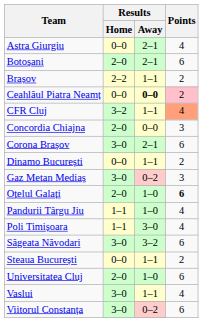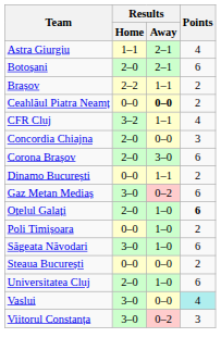Astra Giurgiu | Results / Home: 0–0 -> 1–1
Ceahlăul Piatra Neamț | Points: pink background -> no background
CFR Cluj | Points: lightsalmon background -> no background
Corona Brașov | Results / Home: 3–0 -> 2–0
Corona Brașov | Results / Away: 2–1 -> 3–0
Gaz Metan Mediaș | Points: 3 -> 6
- row: Pandurii Târgu Jiu | 1–1 | 1–0 | 4
Poli Timișoara | Results / Home: 1–1 -> 0–0
Poli Timișoara | Results / Away: 3–0 -> 1–0
Poli Timișoara | Points: 4 -> 2
Săgeata Năvodari | Results / Away: 3–2 -> 1–0
Steaua București | Results / Away: 1–1 -> 0–0
Vaslui | Results / Away: 1–1 -> 0–0
Vaslui | Points: no background -> paleturquoise background
Viitorul Constanța | Points: 6 -> 3
